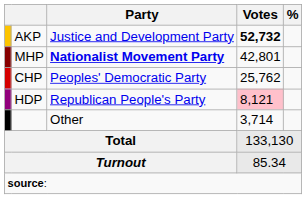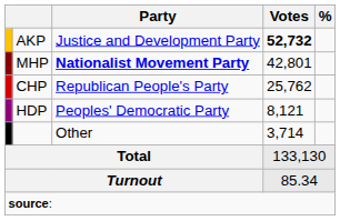CHP | Party: Peoples' Democratic Party -> Republican People's Party
HDP | Party: Republican People's Party -> Peoples' Democratic Party
HDP | Votes: pink background -> no background
